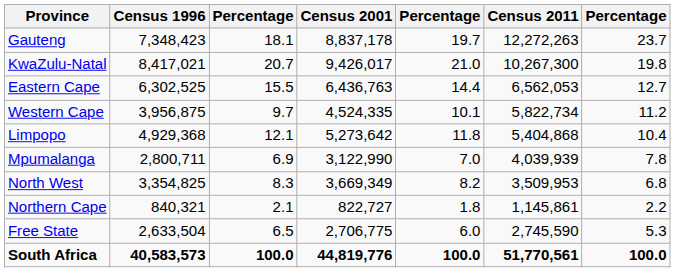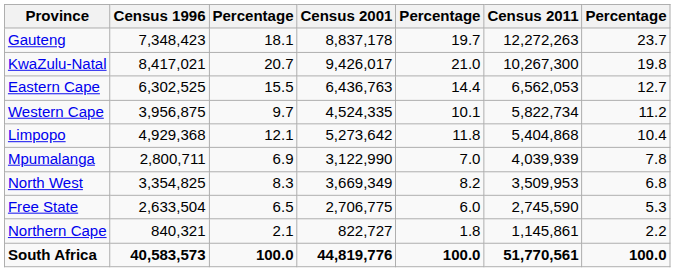rows swapped: Free State <-> Northern Cape
